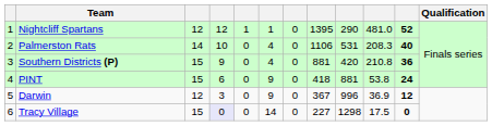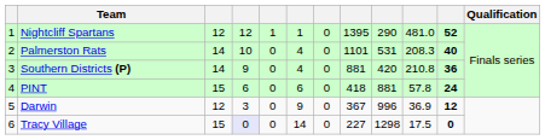Palmerston Rats | column 8: 1106 -> 1101
Southern Districts (P) | column 3: 15 -> 14
PINT | column 6: 9 -> 6
PINT | column 10: 53.8 -> 57.8
